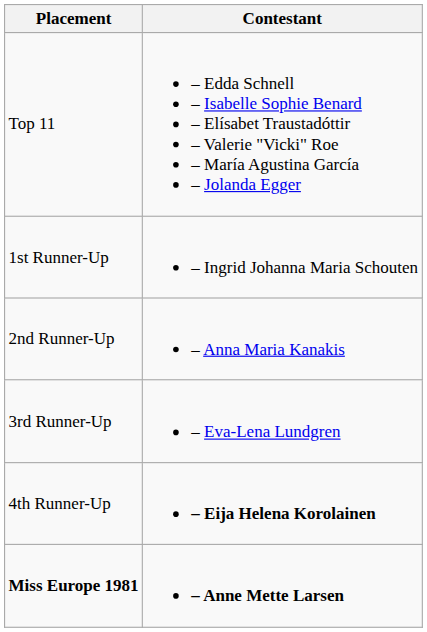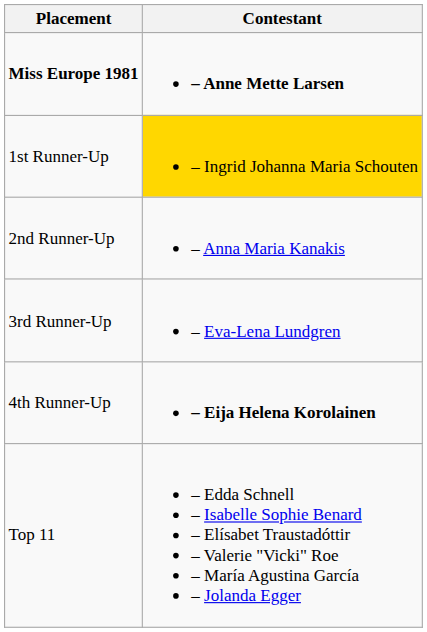rows swapped: Miss Europe 1981 <-> Top 11
1st Runner-Up | Contestant: no background -> gold background
